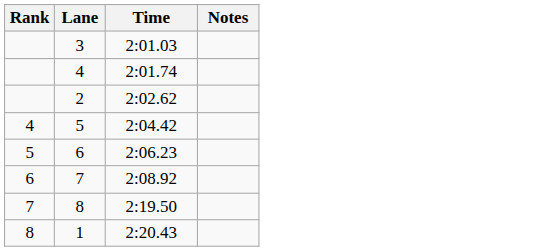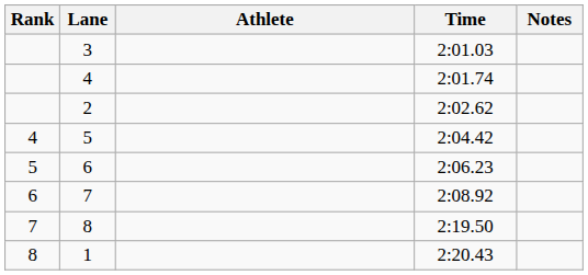+ column: Athlete
